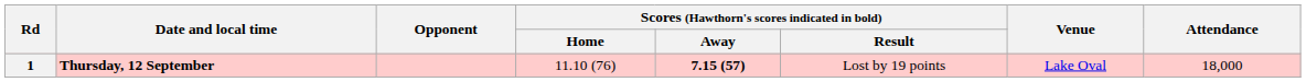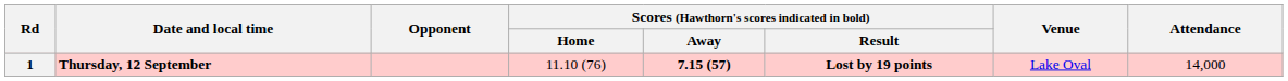1 | Scores (Hawthorn's scores indicated in bold) / Result: normal -> bold
1 | Attendance: 18,000 -> 14,000
